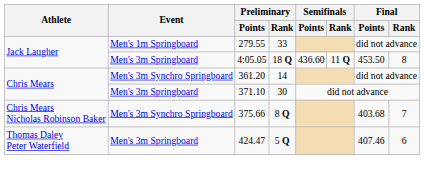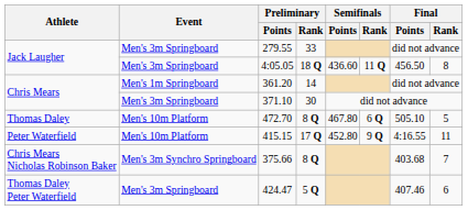279.55 | Event: Men's 1m Springboard -> Men's 3m Springboard
4:05.05 | Final / Points: 453.50 -> 456.50
361.20 | Event: Men's 3m Synchro Springboard -> Men's 1m Springboard
+ row: Thomas Daley | Men's 10m Platform | 472.70 | 8 Q | 467.80 | 6 Q | 505.10 | 5
+ row: Peter Waterfield | Men's 10m Platform | 415.15 | 17 Q | 452.80 | 9 Q | 4:16.55 | 11
